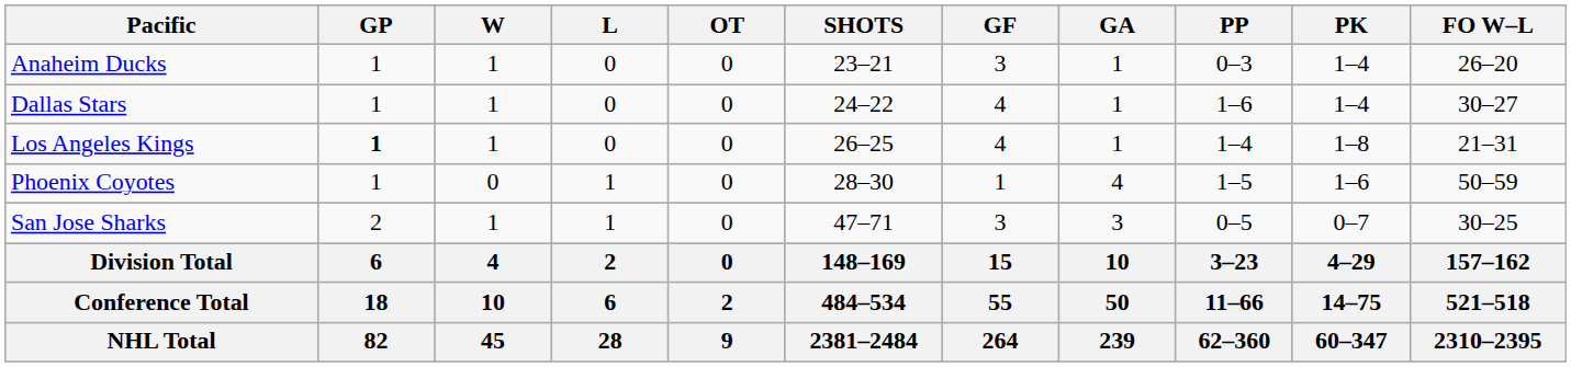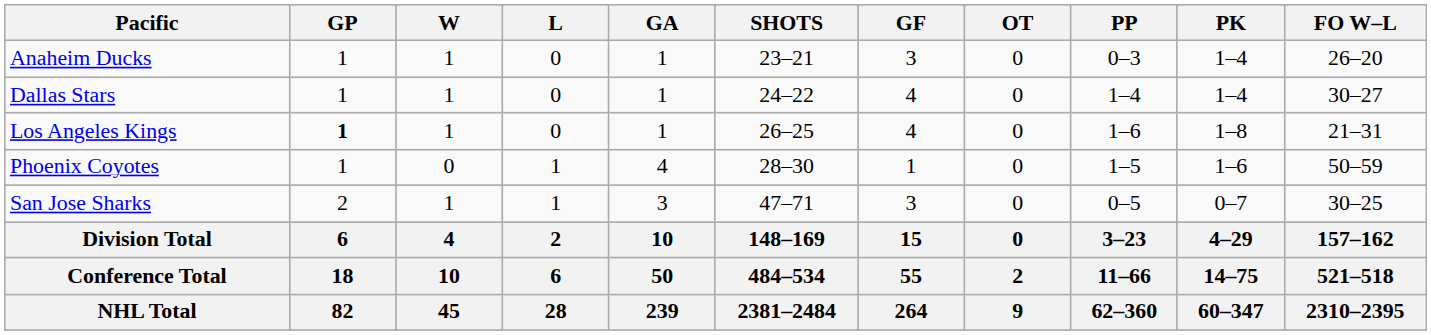columns swapped: OT <-> GA
Dallas Stars | PP: 1–6 -> 1–4
Los Angeles Kings | PP: 1–4 -> 1–6
